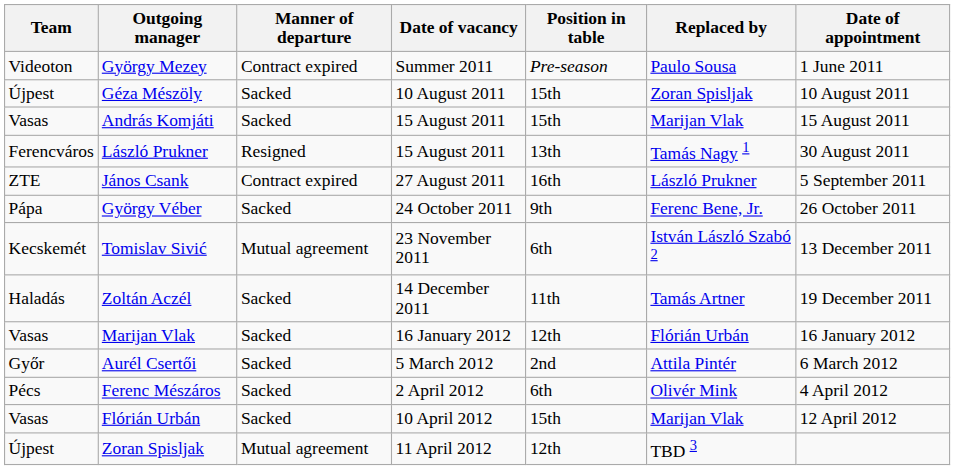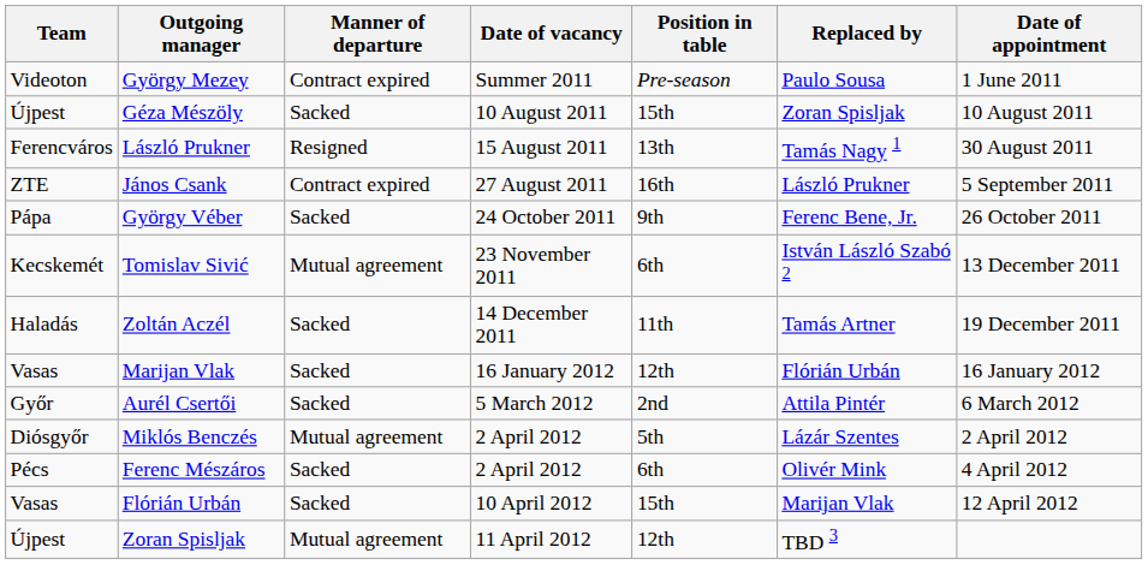- row: Vasas | András Komjáti | Sacked | 15 August 2011 | 15th | Marijan Vlak | 15 August 2011
+ row: Diósgyőr | Miklós Benczés | Mutual agreement | 2 April 2012 | 5th | Lázár Szentes | 2 April 2012
